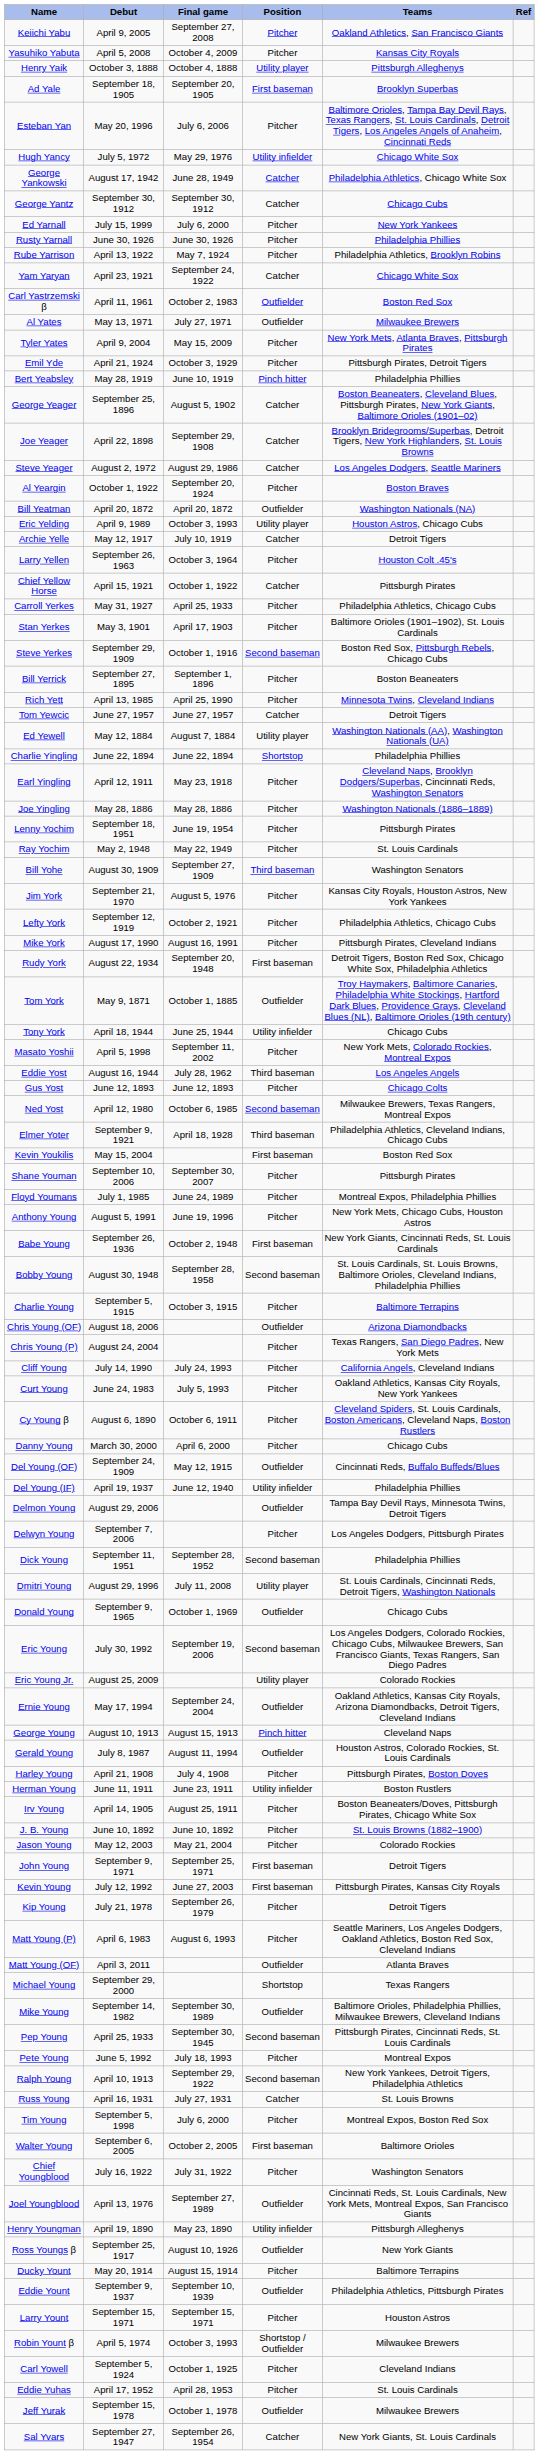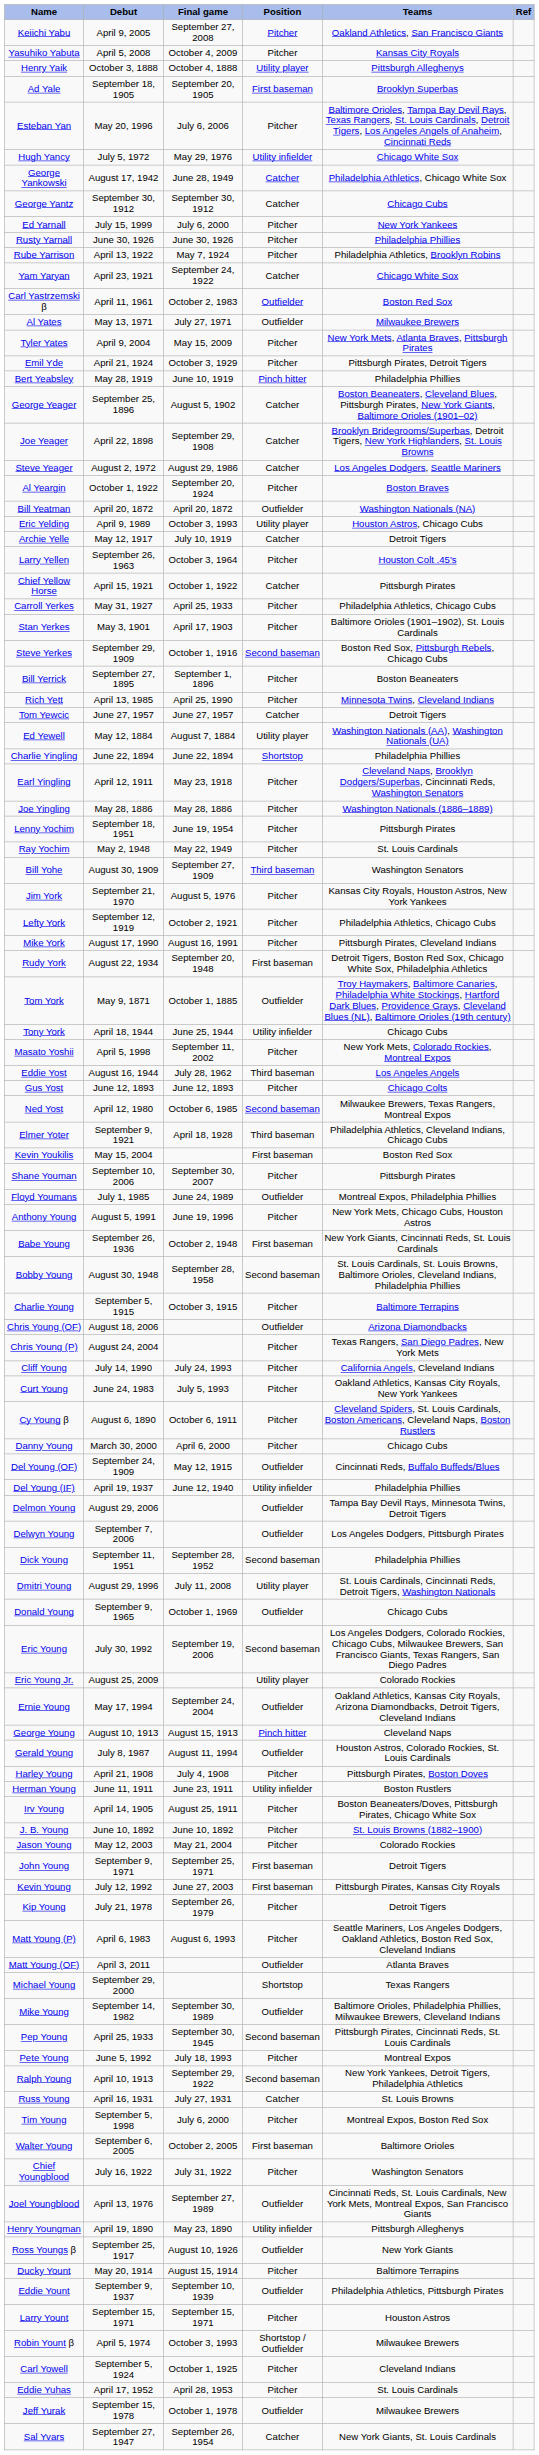Floyd Youmans | Position: Pitcher -> Outfielder
Delwyn Young | Position: Pitcher -> Outfielder
